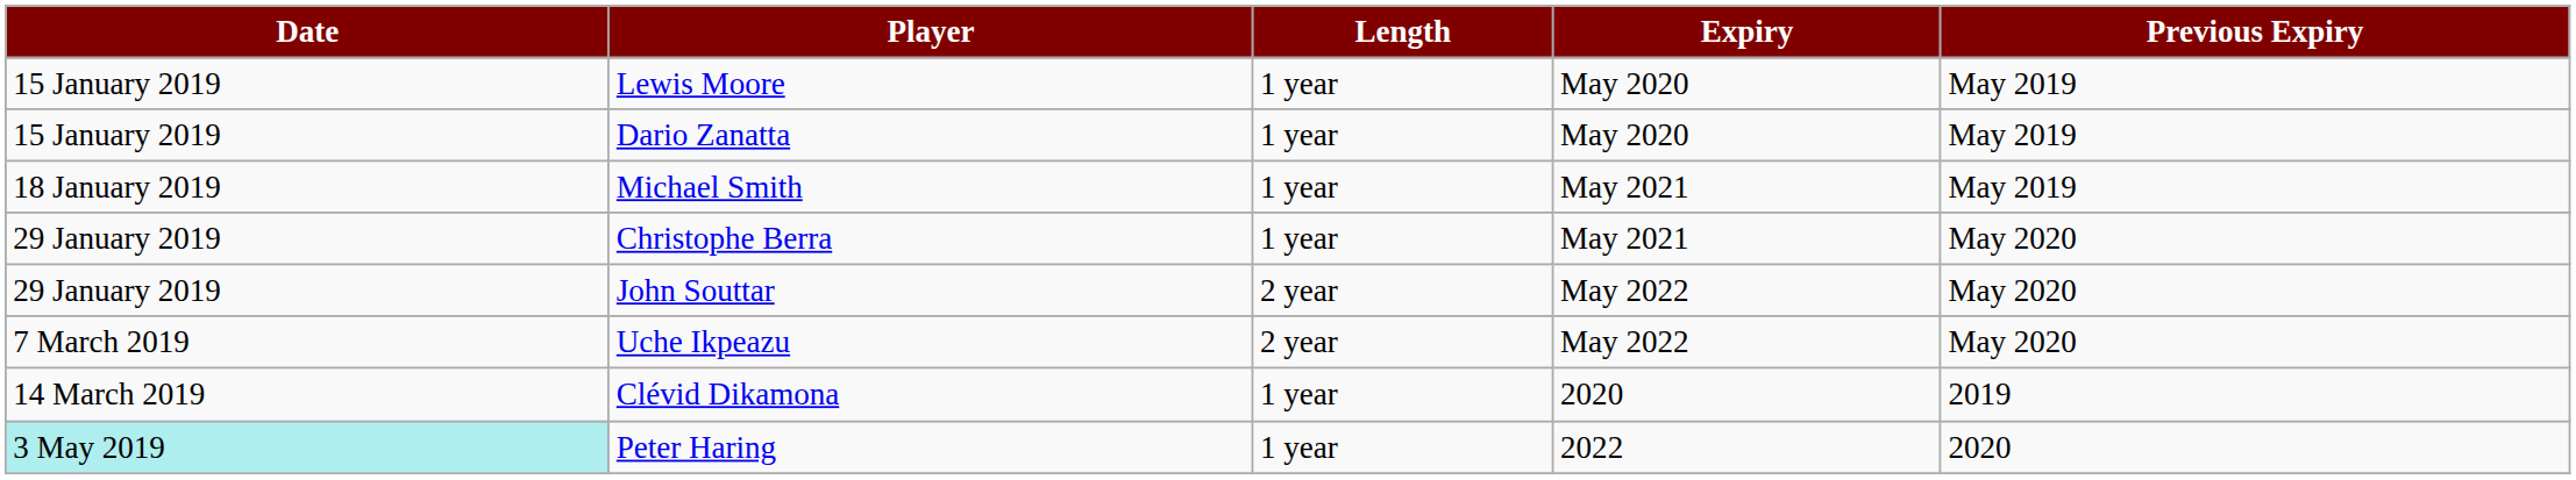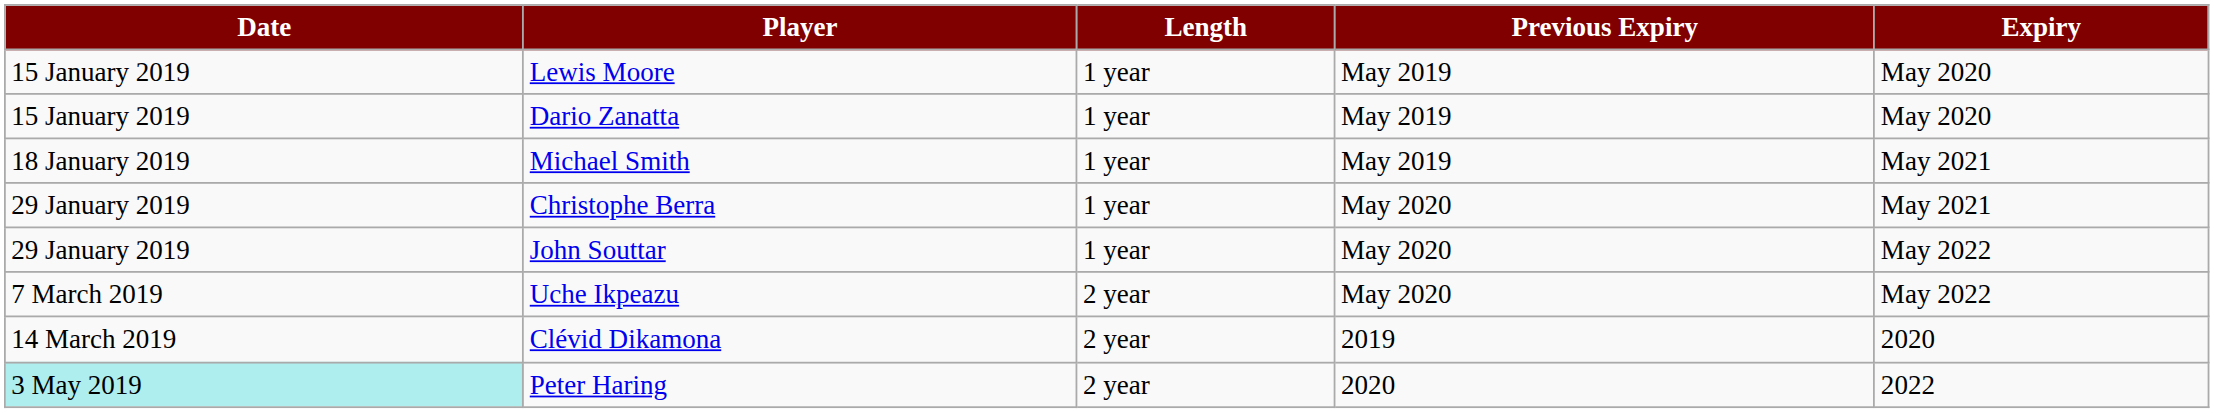columns swapped: Previous Expiry <-> Expiry
John Souttar | Length: 2 year -> 1 year
Clévid Dikamona | Length: 1 year -> 2 year
Peter Haring | Length: 1 year -> 2 year
